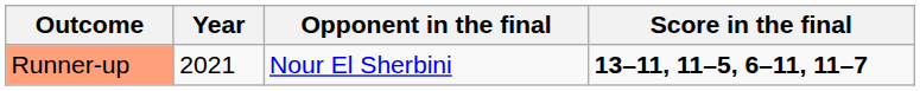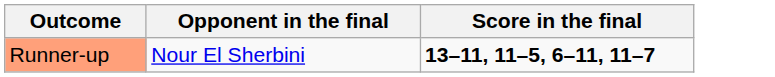- column: Year | 2021
